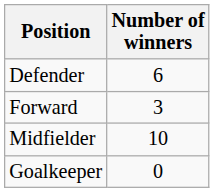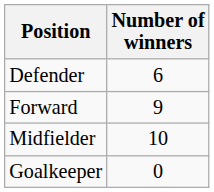Forward | Number of winners: 3 -> 9
